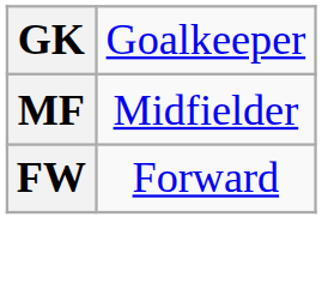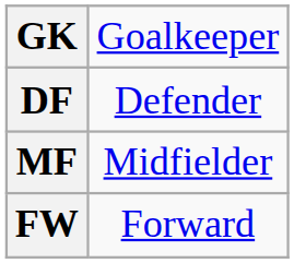+ row: DF | Defender
